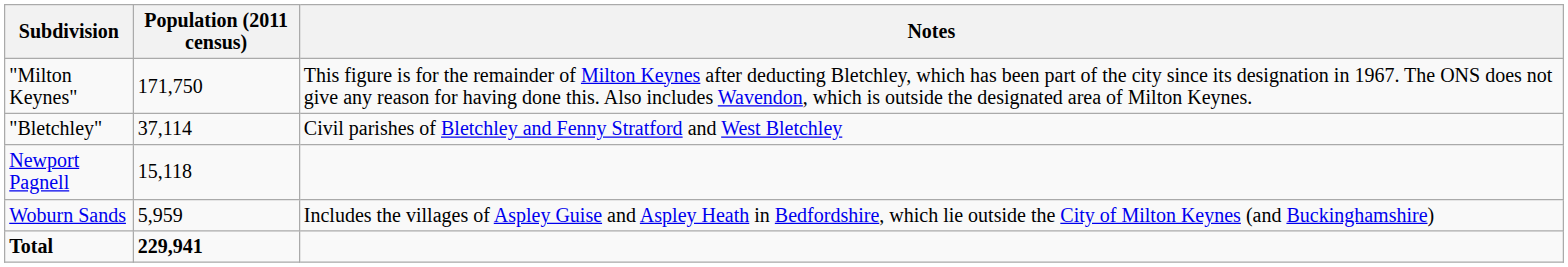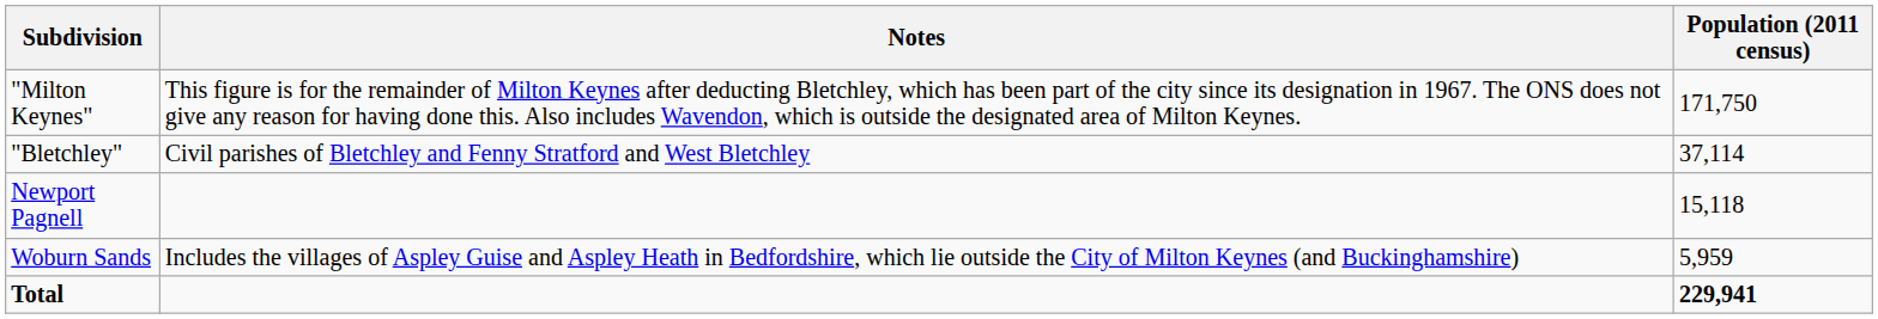columns swapped: Population (2011 census) <-> Notes
